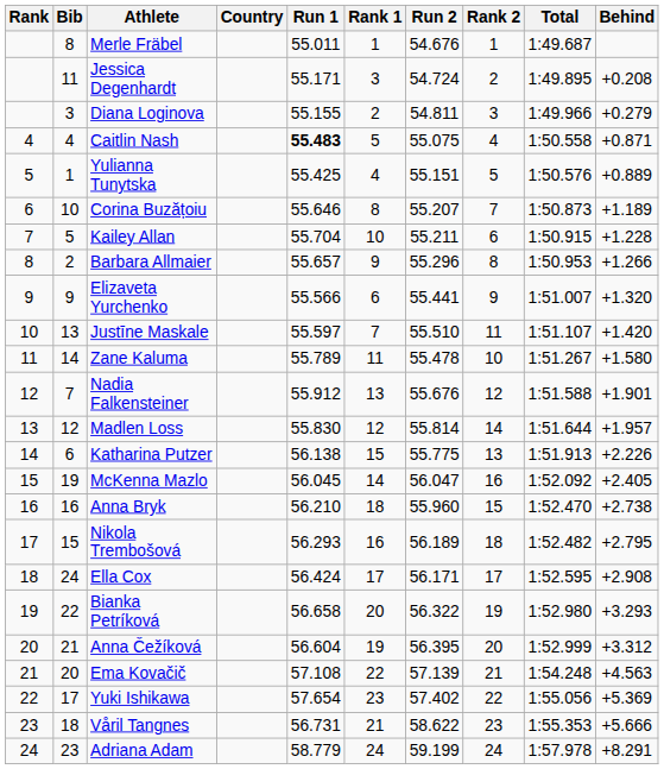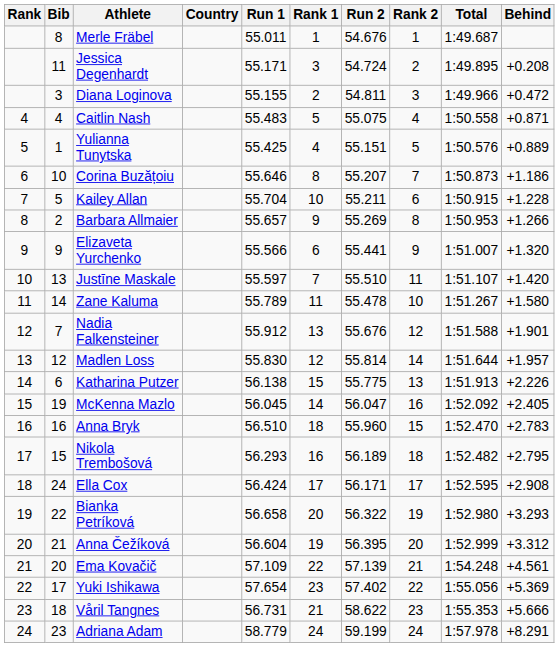Diana Loginova | Behind: +0.279 -> +0.472
Caitlin Nash | Run 1: bold -> normal
Corina Buzățoiu | Behind: +1.189 -> +1.186
Barbara Allmaier | Run 2: 55.296 -> 55.269
Anna Bryk | Run 1: 56.210 -> 56.510
Anna Bryk | Behind: +2.738 -> +2.783
Ema Kovačič | Run 1: 57.108 -> 57.109
Ema Kovačič | Behind: +4.563 -> +4.561
